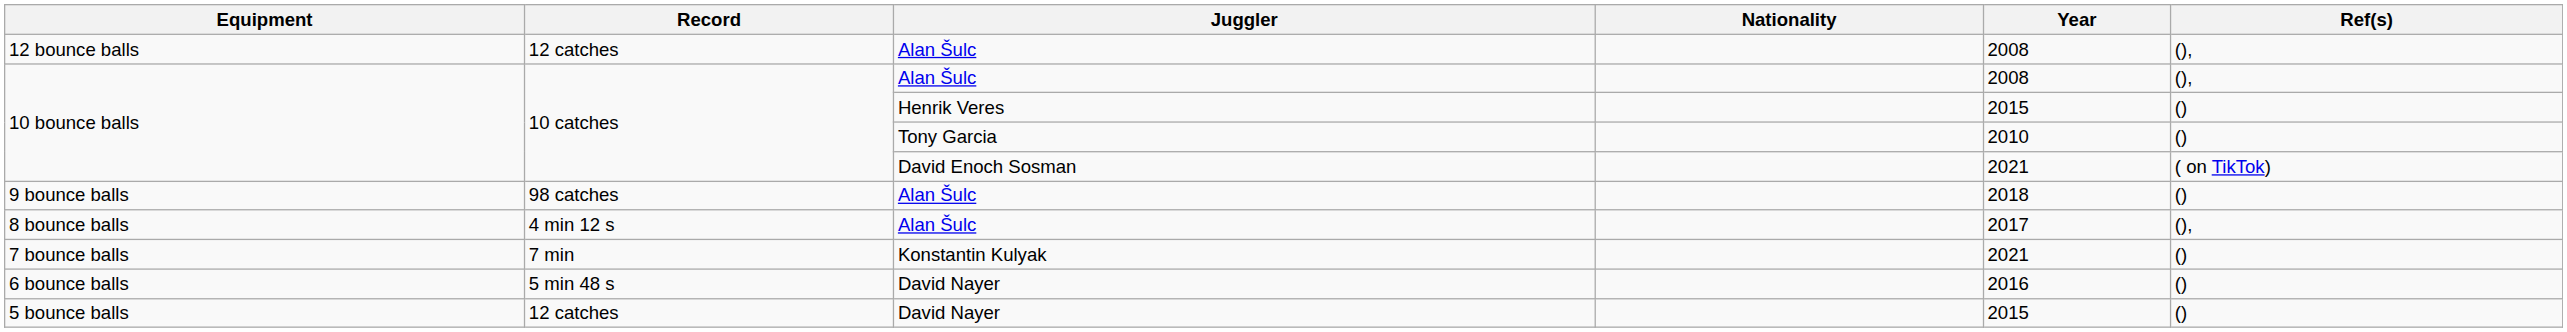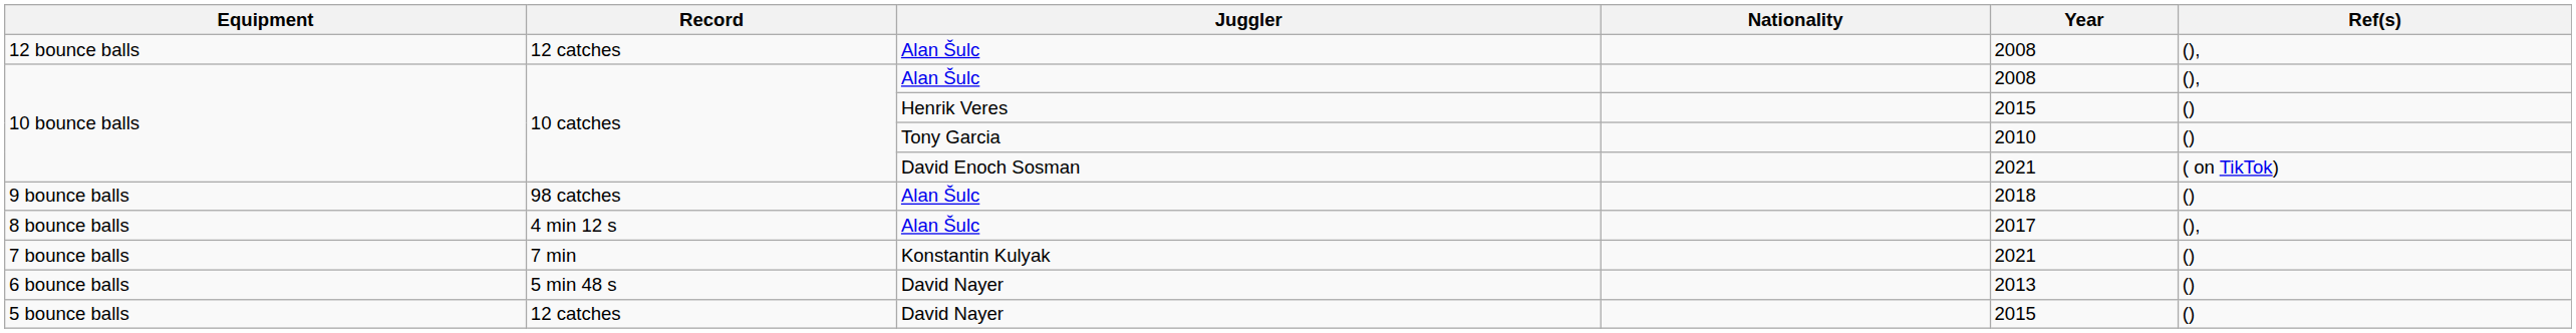6 bounce balls | Year: 2016 -> 2013
